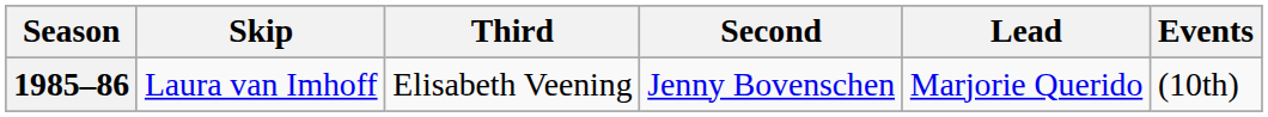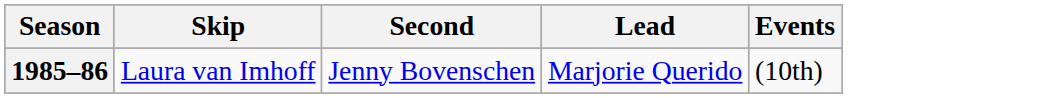- column: Third | Elisabeth Veening
